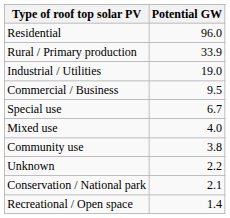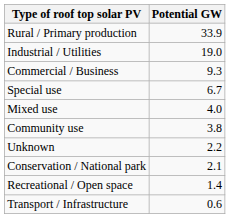- row: Residential | 96.0
Commercial / Business | Potential GW: 9.5 -> 9.3
+ row: Transport / Infrastructure | 0.6
